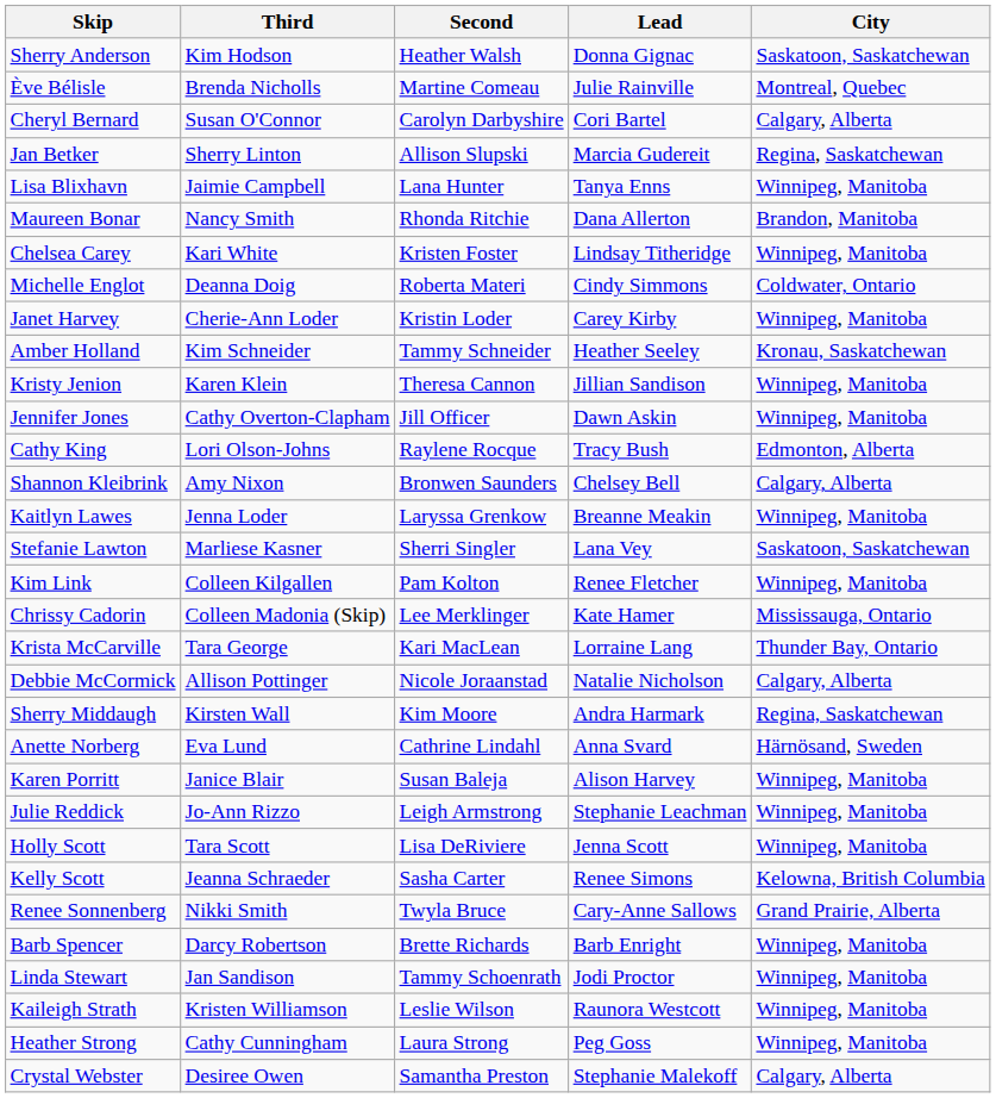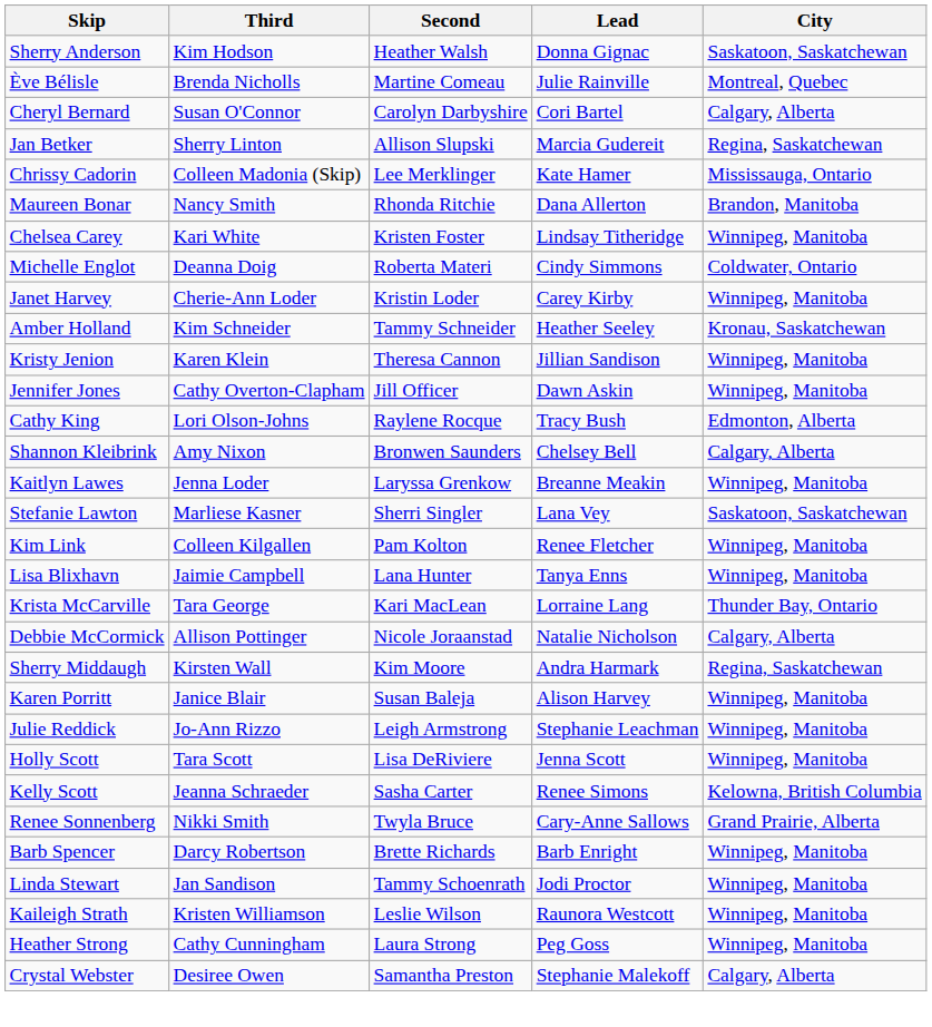rows swapped: Lisa Blixhavn <-> Chrissy Cadorin
- row: Anette Norberg | Eva Lund | Cathrine Lindahl | Anna Svard | Härnösand, Sweden
